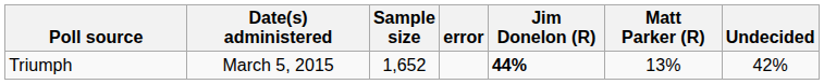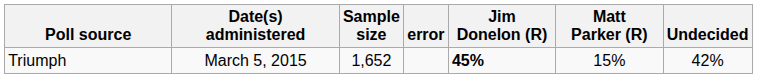Triumph | Jim Donelon (R): 44% -> 45%
Triumph | Matt Parker (R): 13% -> 15%
